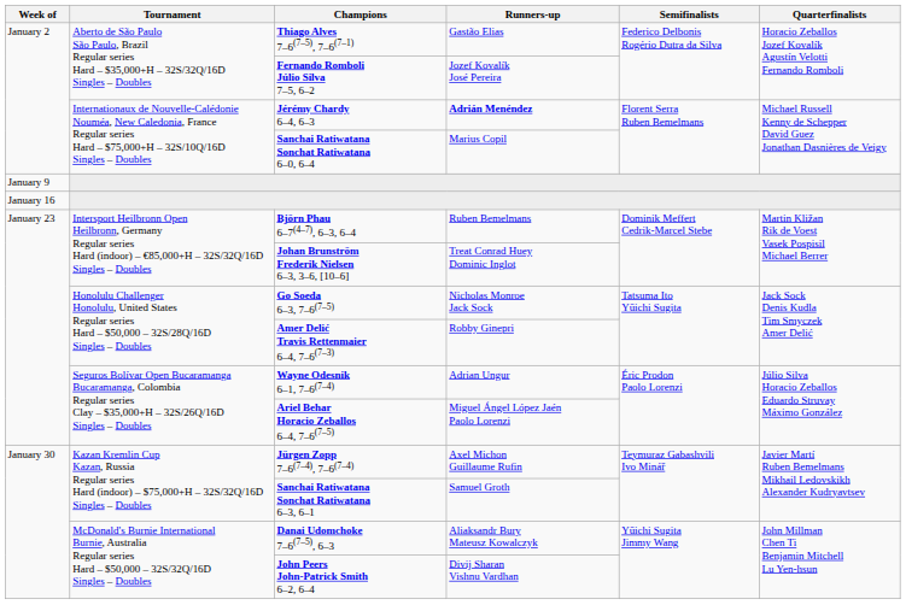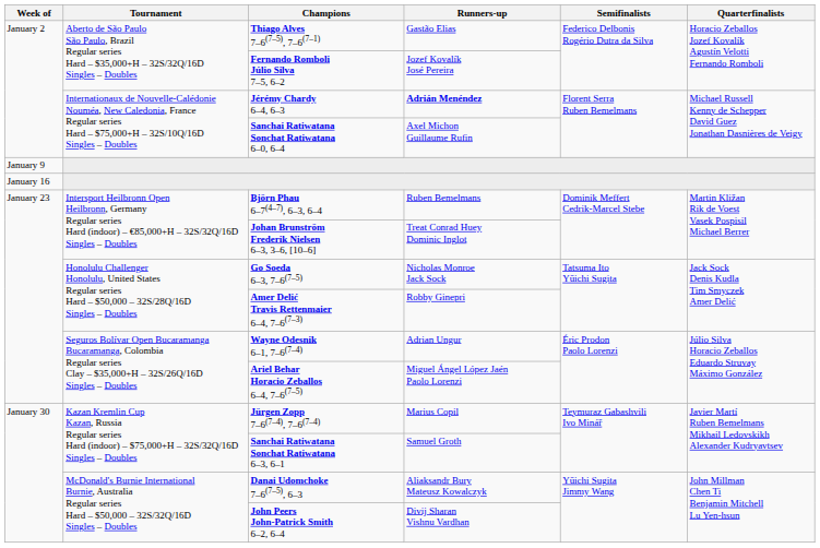Sanchai Ratiwatana Sonchat Ratiwatana 6–0, 6–4 | Runners-up: Marius Copil -> Axel Michon Guillaume Rufin
Jürgen Zopp 7–6(7–4), 7–6(7–4) | Runners-up: Axel Michon Guillaume Rufin -> Marius Copil
